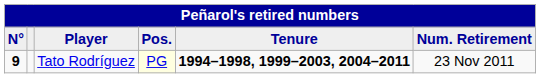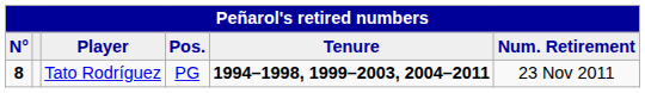Tato Rodríguez | N°: 9 -> 8
Tato Rodríguez | Pos.: lightyellow background -> no background
